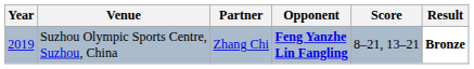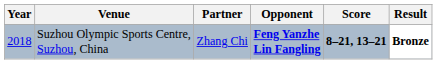Suzhou Olympic Sports Centre, Suzhou, China | Year: 2019 -> 2018
Suzhou Olympic Sports Centre, Suzhou, China | Score: normal -> bold
